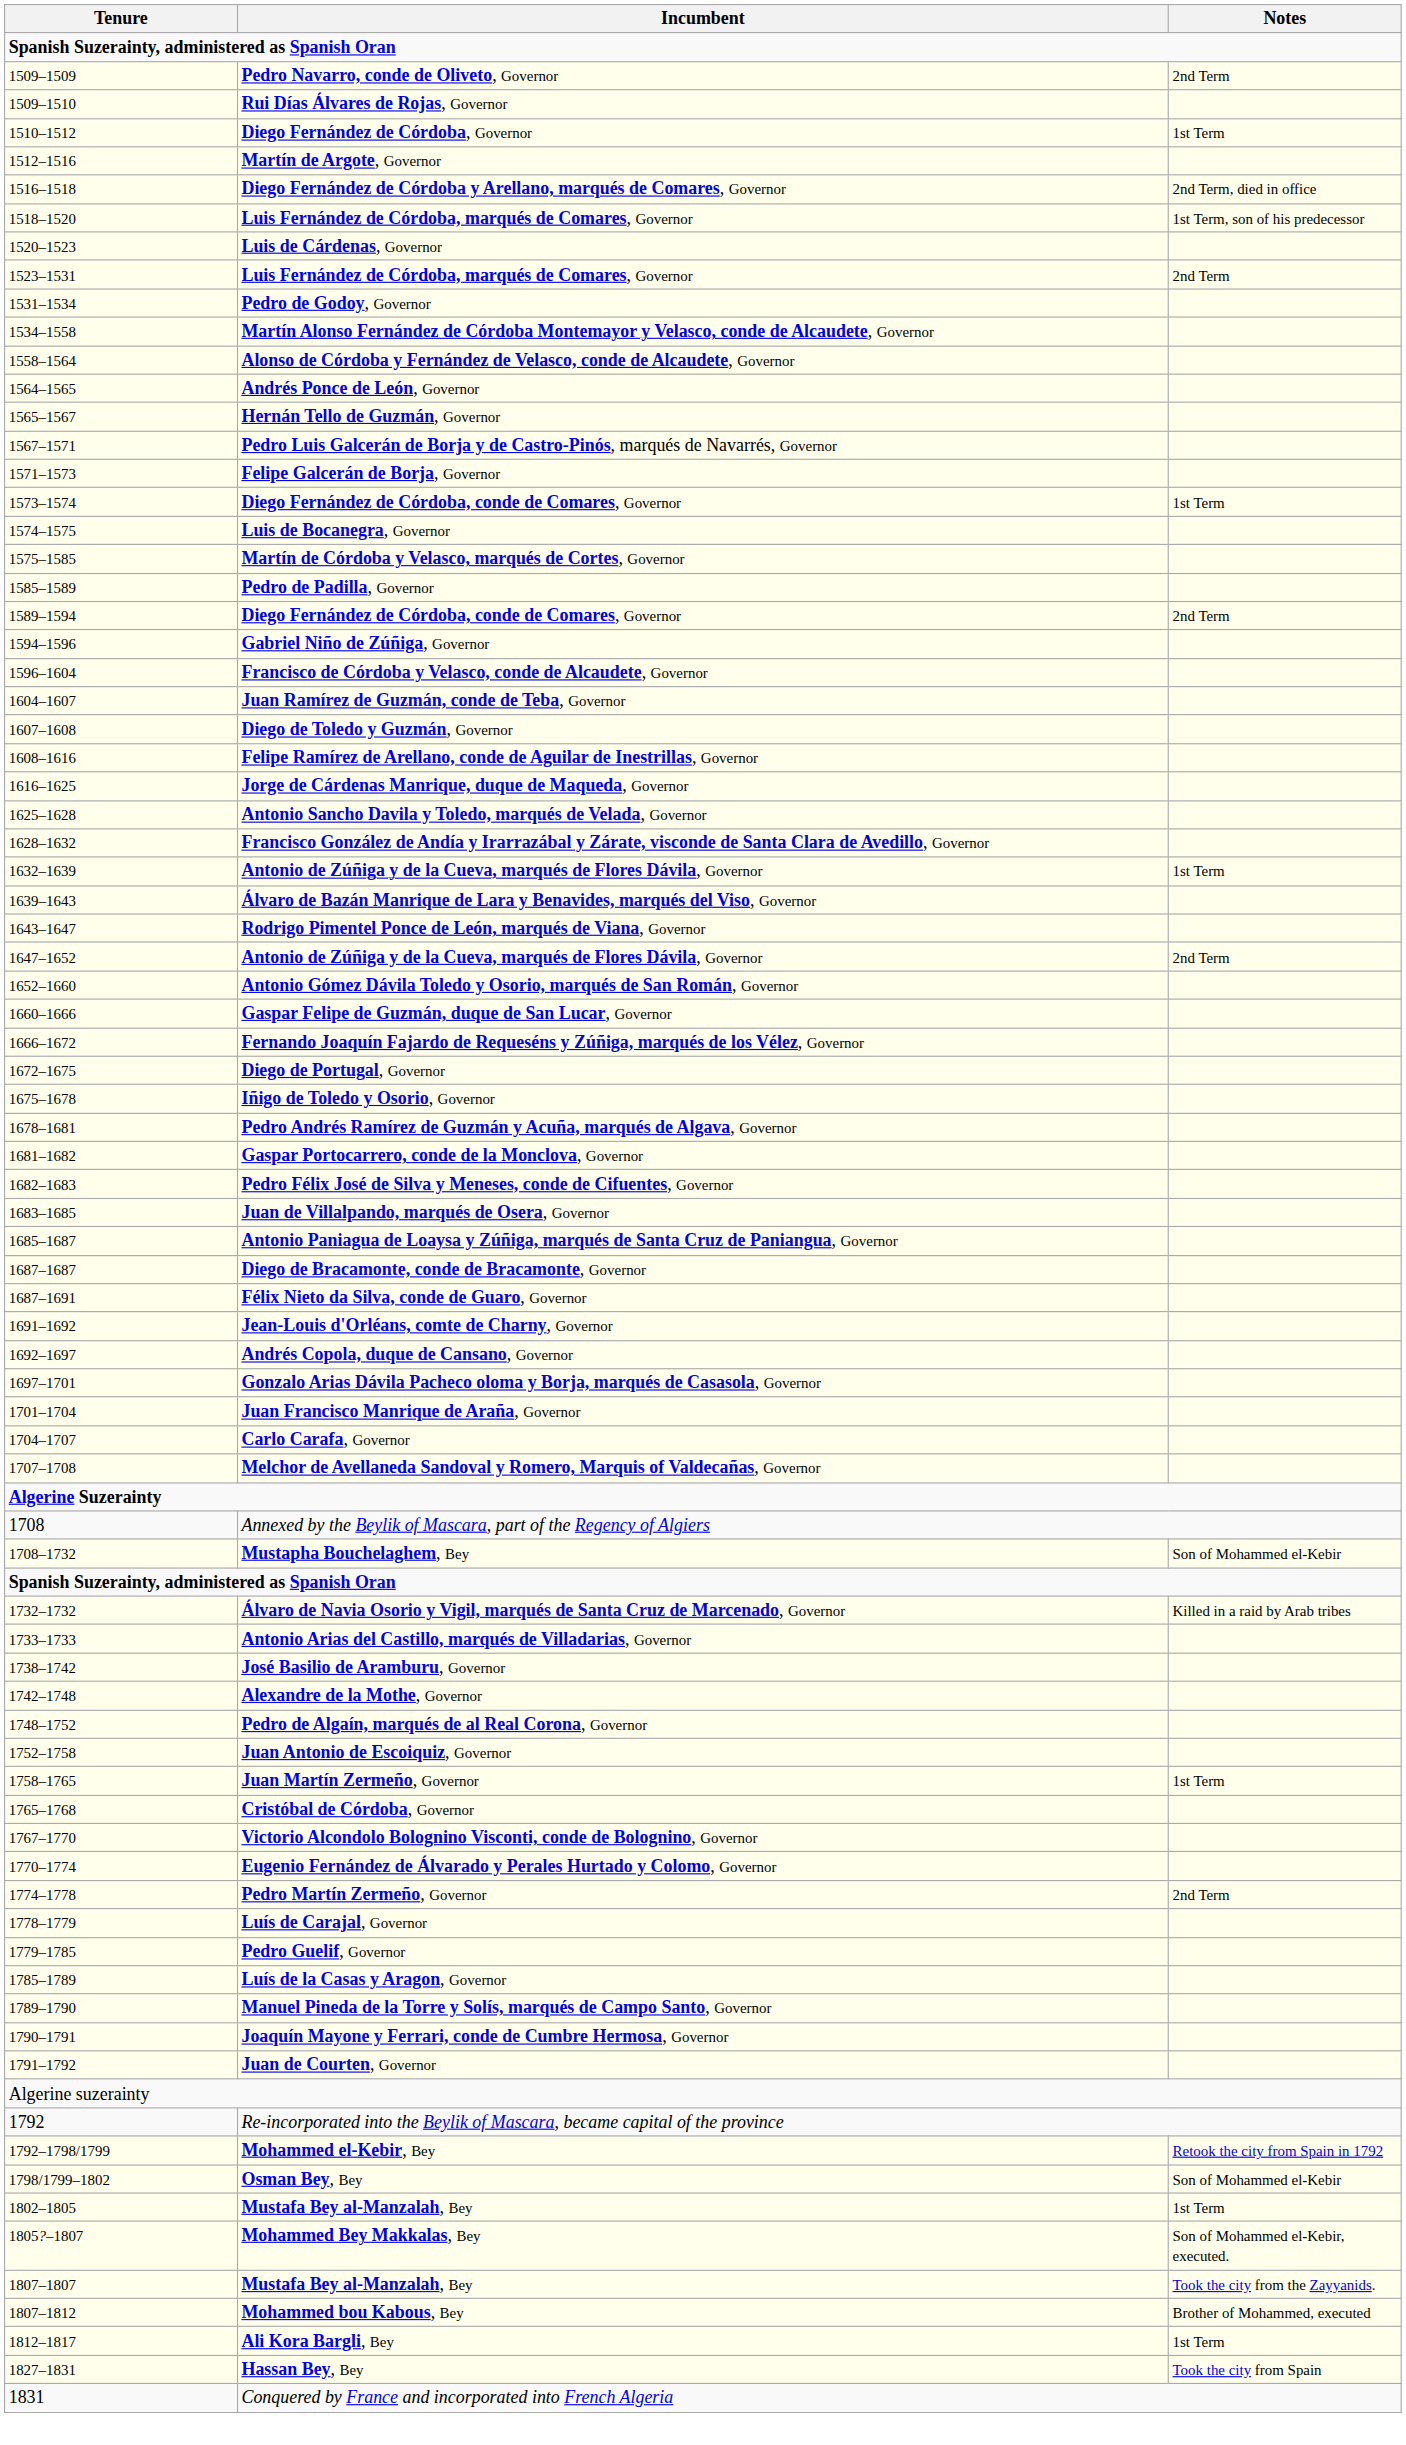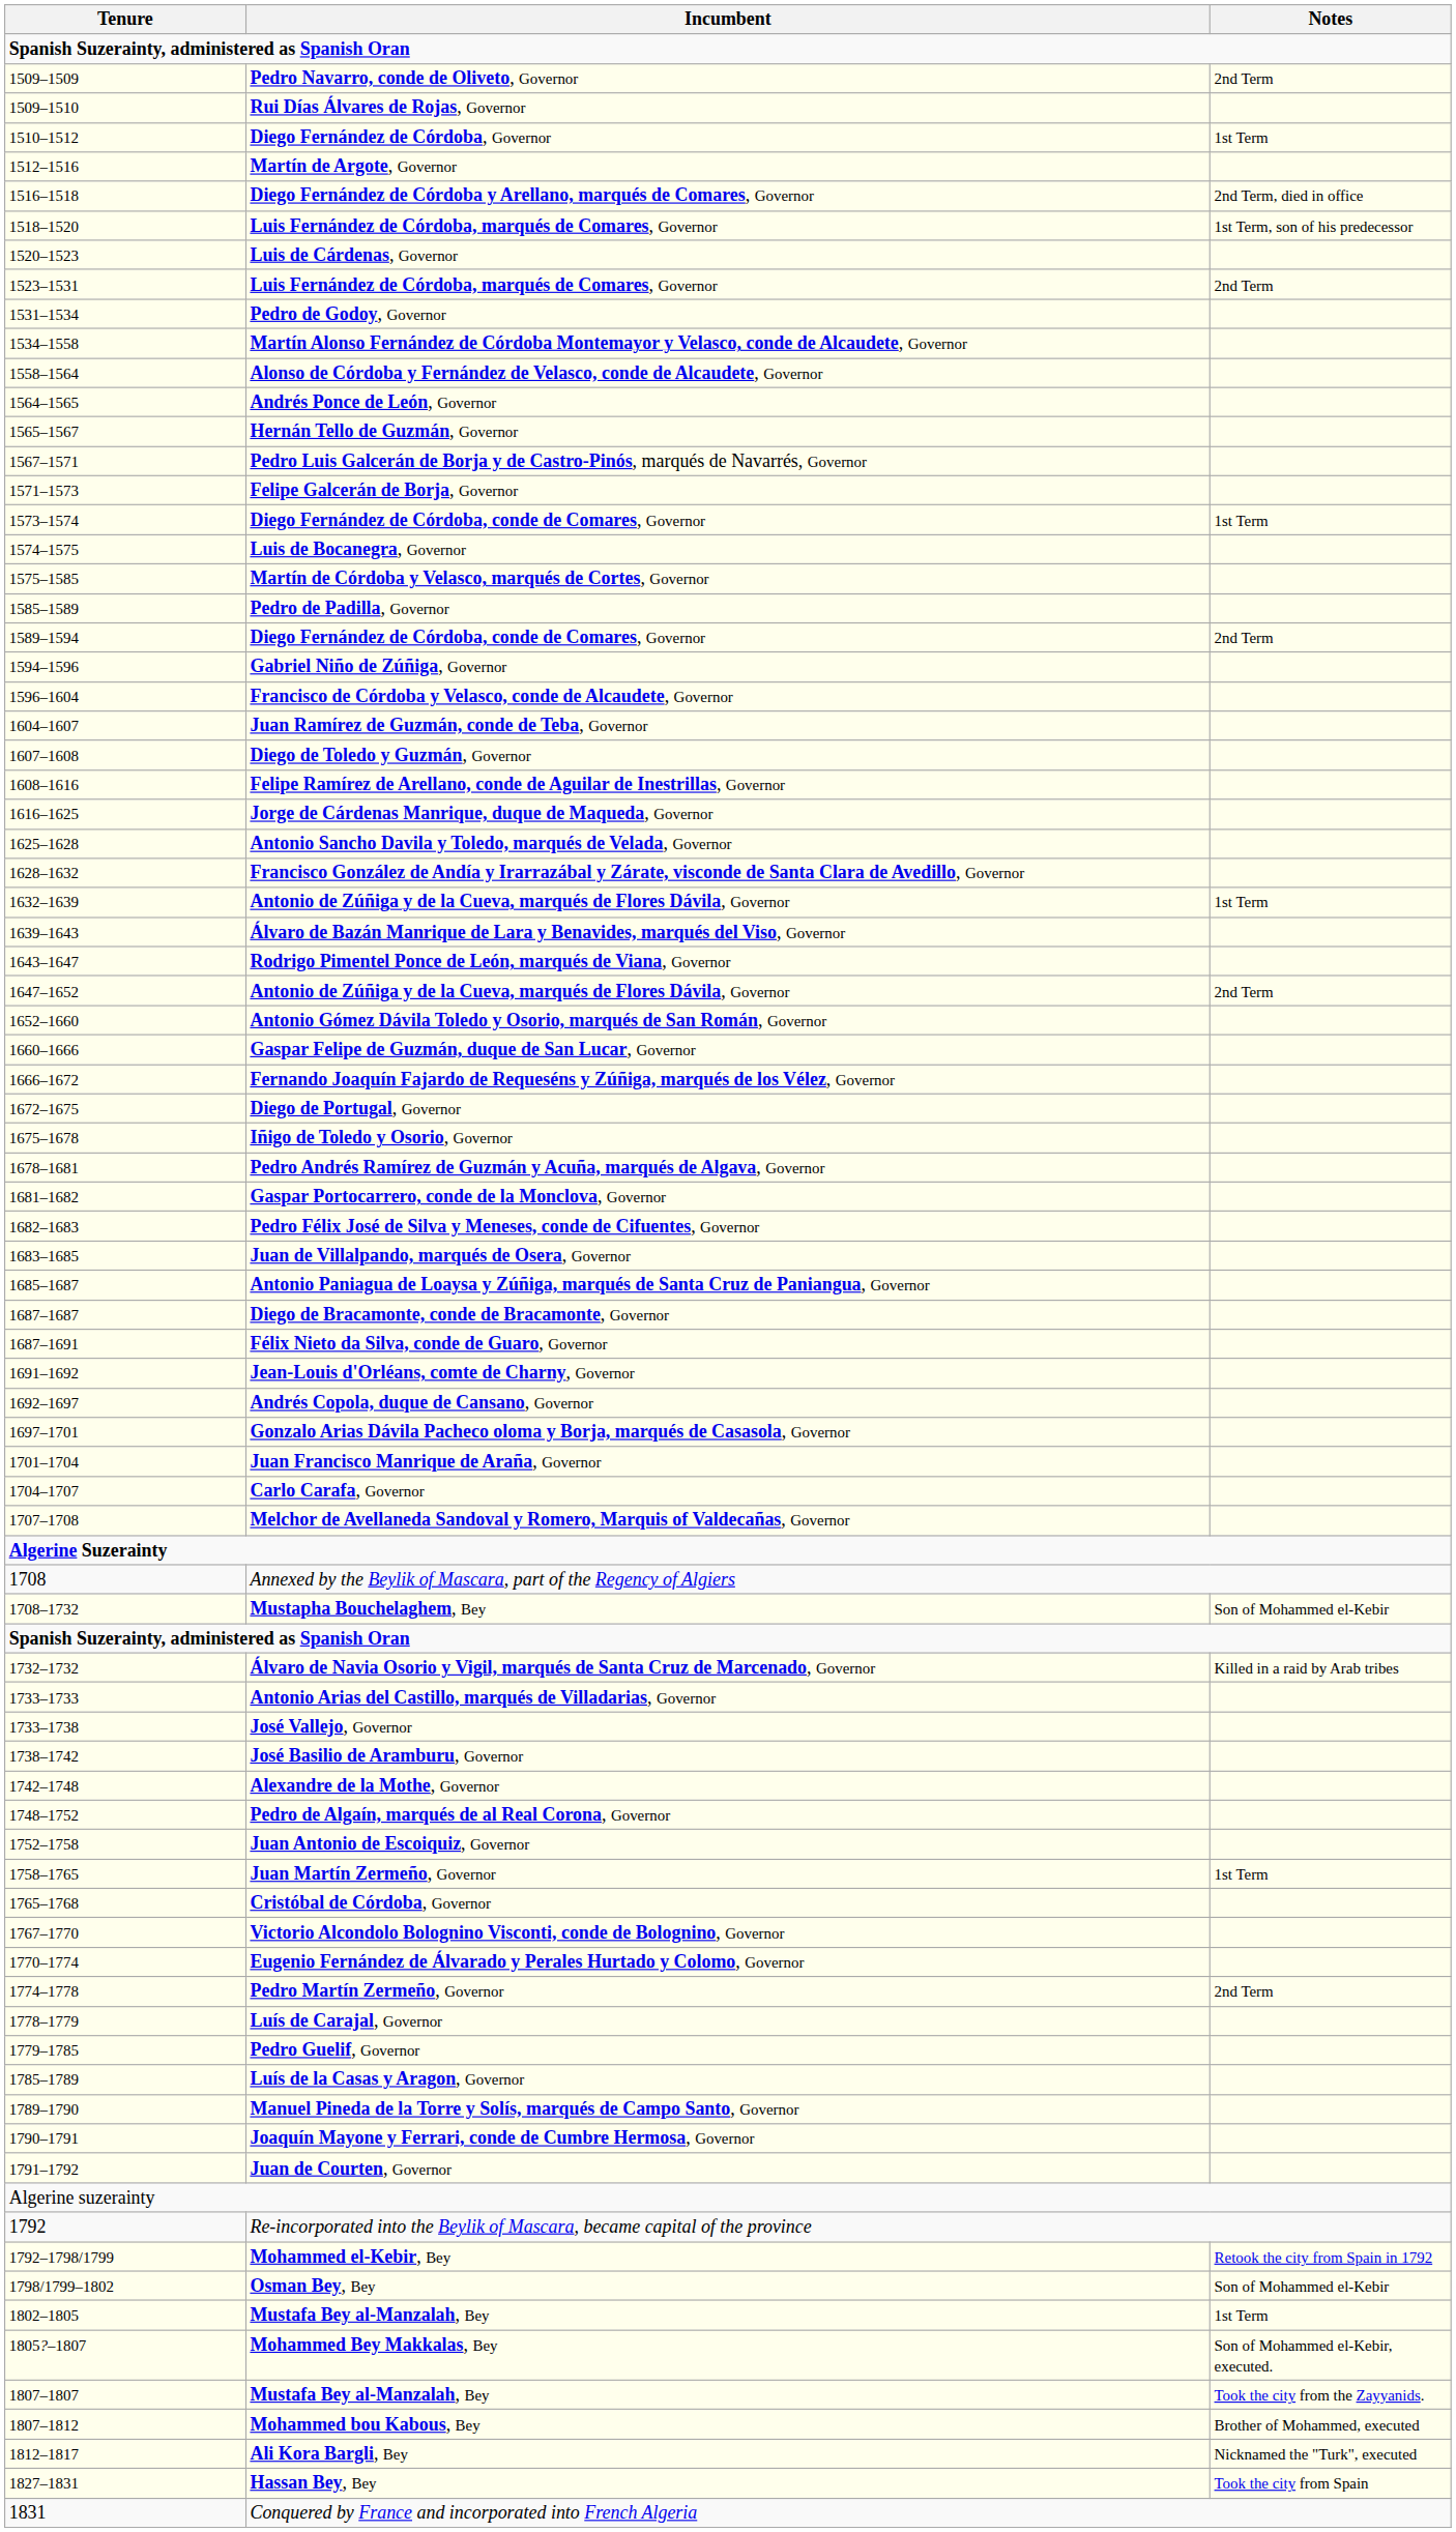+ row: 1733–1738 | José Vallejo, Governor
Ali Kora Bargli, Bey | Notes: 1st Term -> Nicknamed the "Turk", executed
